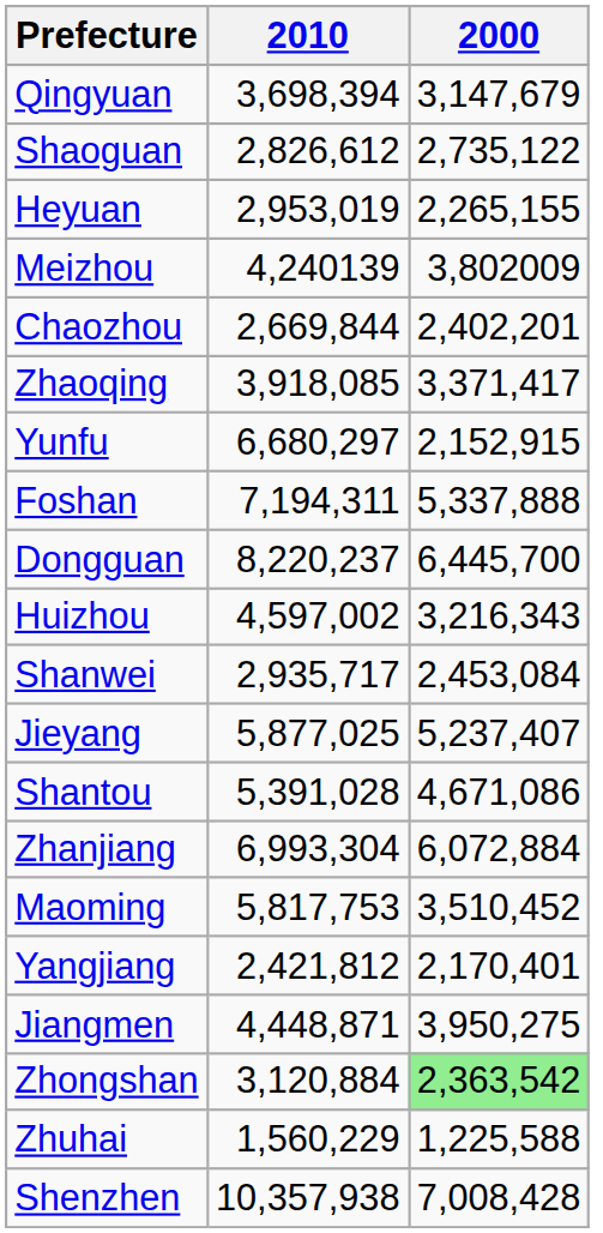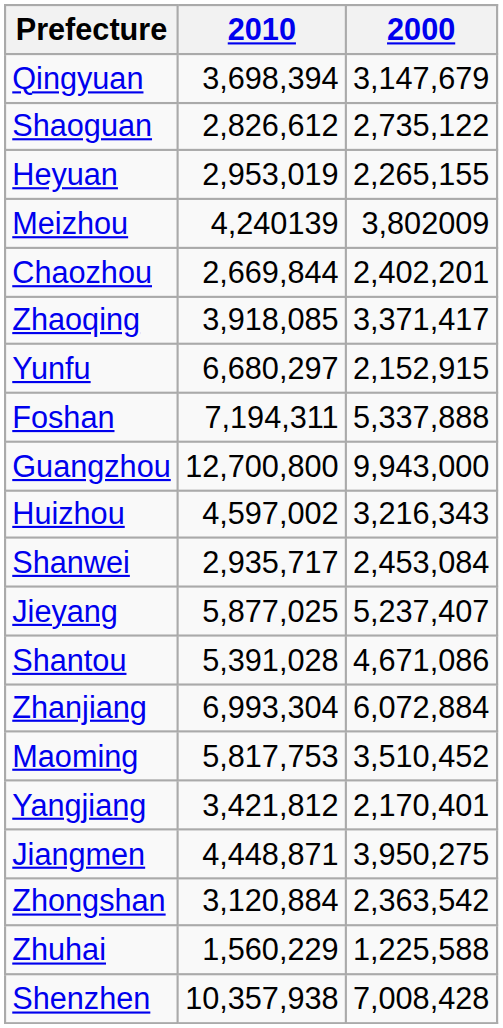+ row: Guangzhou | 12,700,800 | 9,943,000
- row: Dongguan | 8,220,237 | 6,445,700
Yangjiang | 2010: 2,421,812 -> 3,421,812
Zhongshan | 2000: lightgreen background -> no background
